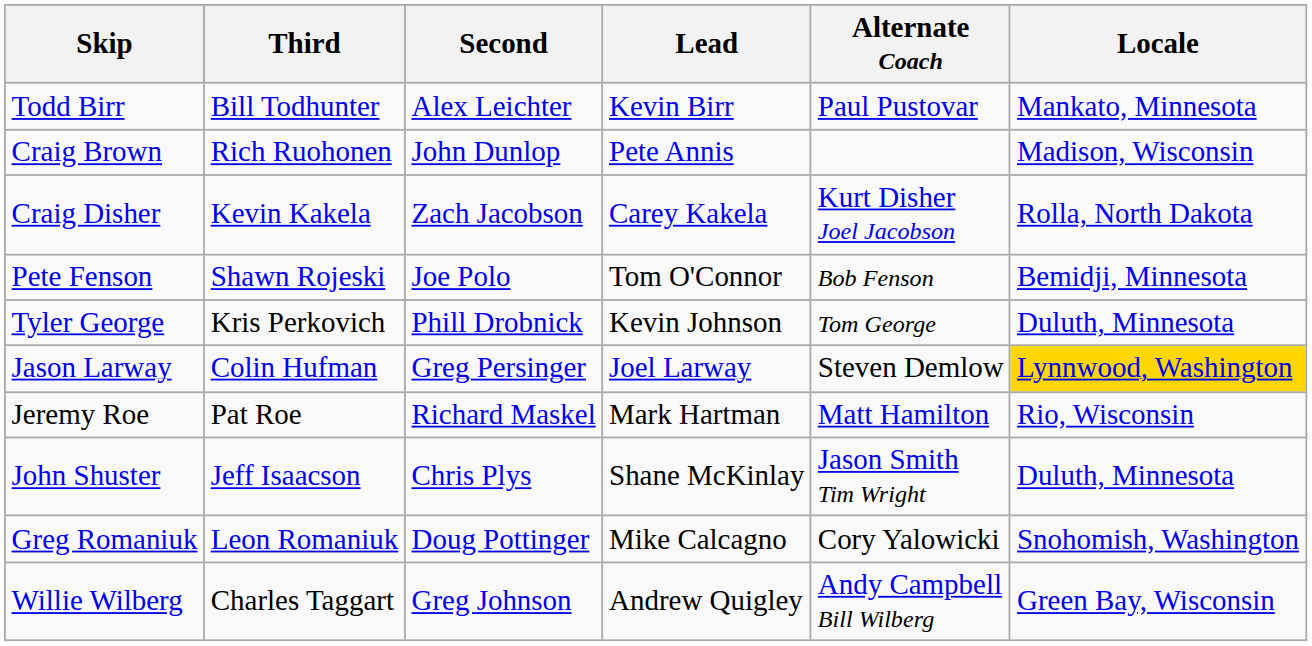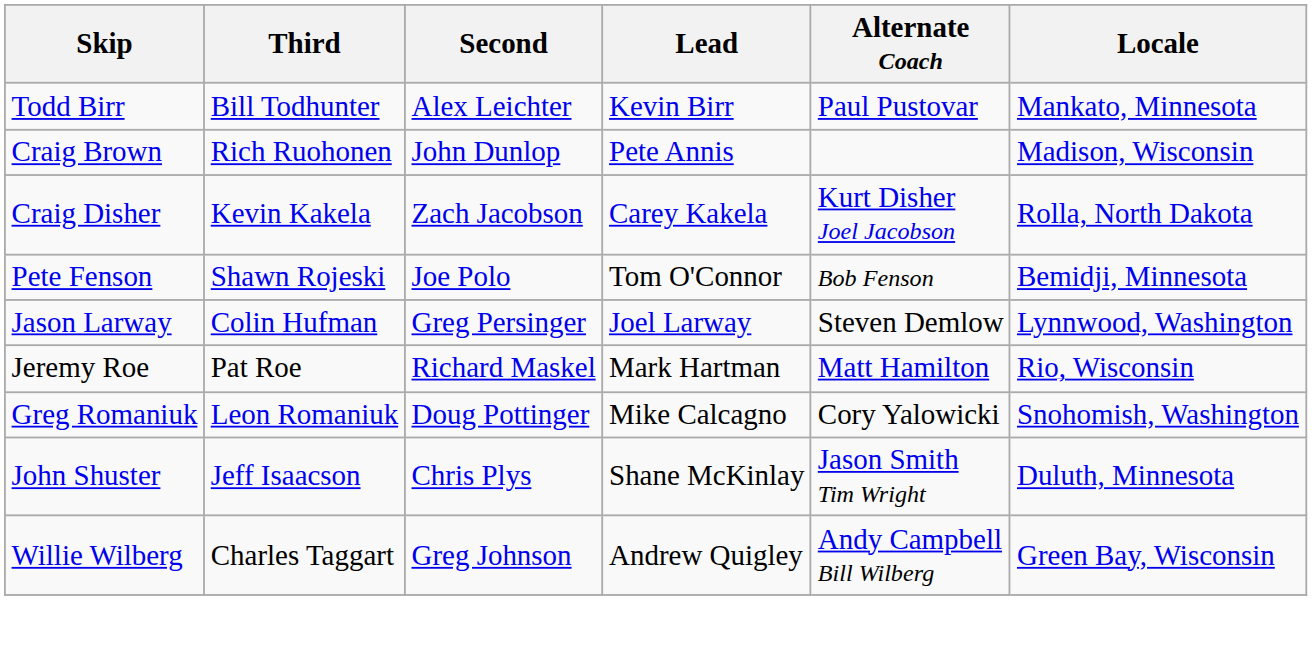- row: Tyler George | Kris Perkovich | Phill Drobnick | Kevin Johnson | Tom George | Duluth, Minnesota
Jason Larway | Locale: gold background -> no background
rows swapped: Greg Romaniuk <-> John Shuster
